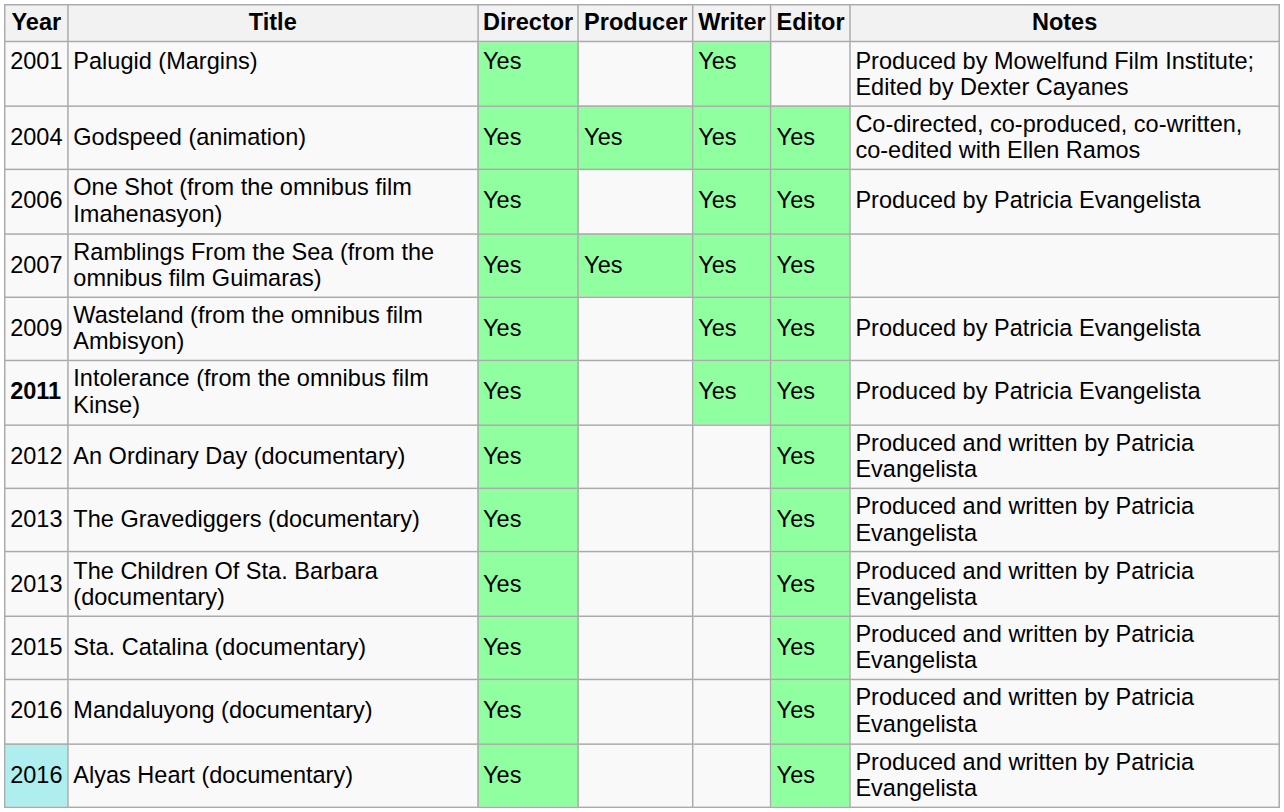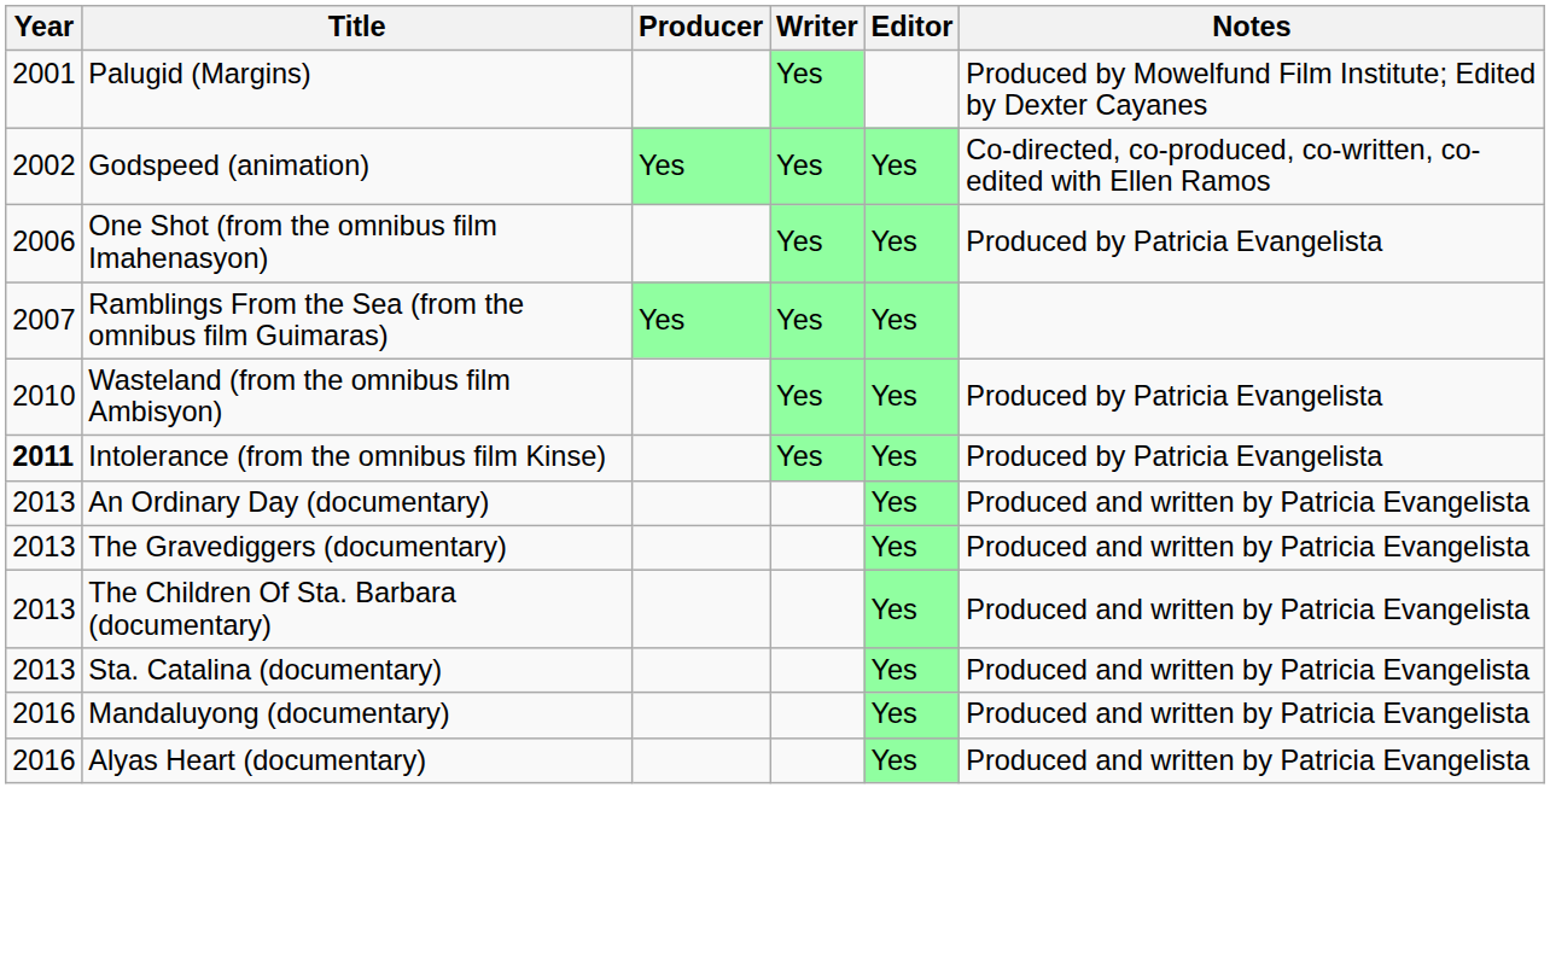- column: Director | Yes | Yes | Yes | Yes | Yes | Yes | Yes | Yes | Yes | Yes | Yes | Yes
Godspeed (animation) | Year: 2004 -> 2002
Wasteland (from the omnibus film Ambisyon) | Year: 2009 -> 2010
An Ordinary Day (documentary) | Year: 2012 -> 2013
Sta. Catalina (documentary) | Year: 2015 -> 2013
Alyas Heart (documentary) | Year: paleturquoise background -> no background
